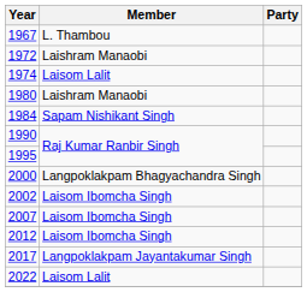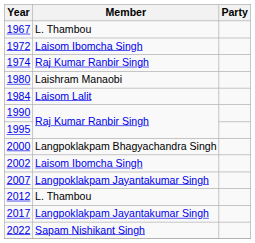1972 | Member: Laishram Manaobi -> Laisom Ibomcha Singh
1974 | Member: Laisom Lalit -> Raj Kumar Ranbir Singh
1984 | Member: Sapam Nishikant Singh -> Laisom Lalit
2007 | Member: Laisom Ibomcha Singh -> Langpoklakpam Jayantakumar Singh
2012 | Member: Laisom Ibomcha Singh -> L. Thambou
2022 | Member: Laisom Lalit -> Sapam Nishikant Singh
